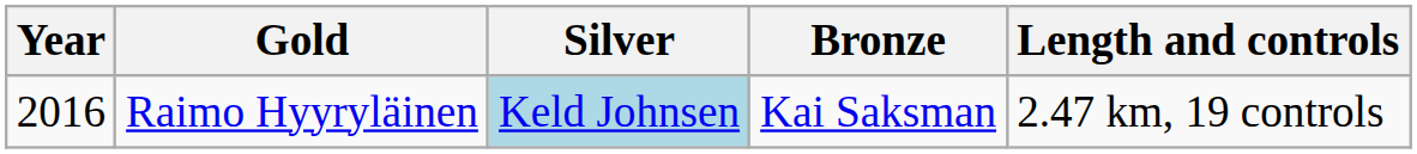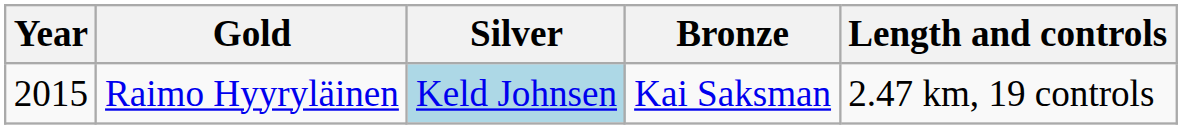Raimo Hyyryläinen | Year: 2016 -> 2015
